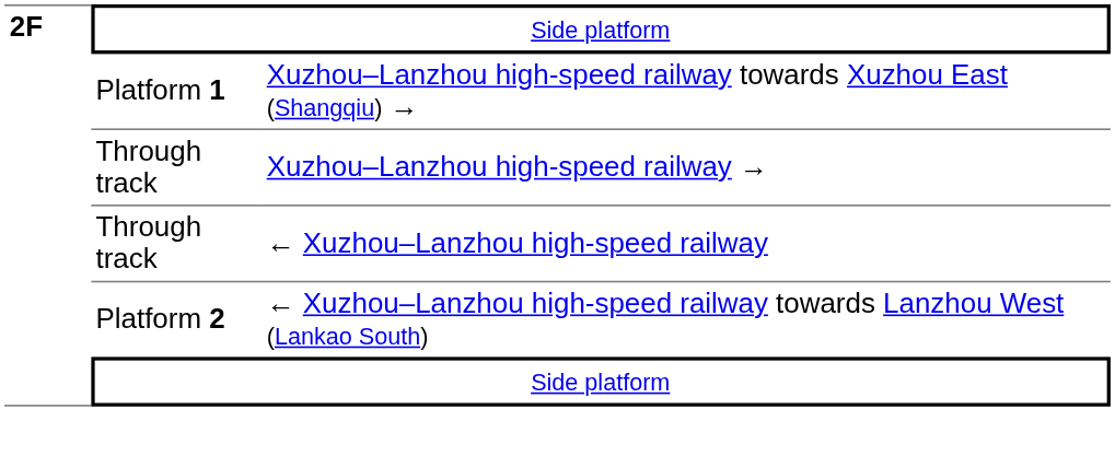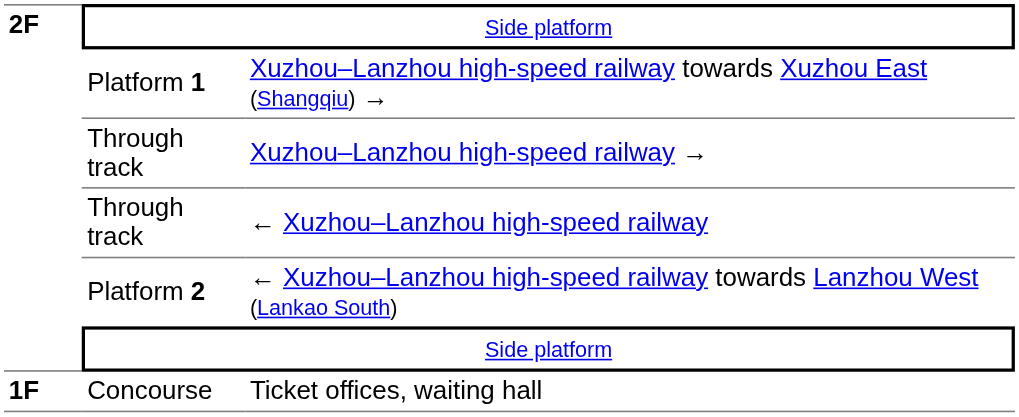+ row: 1F | Concourse | Ticket offices, waiting hall
